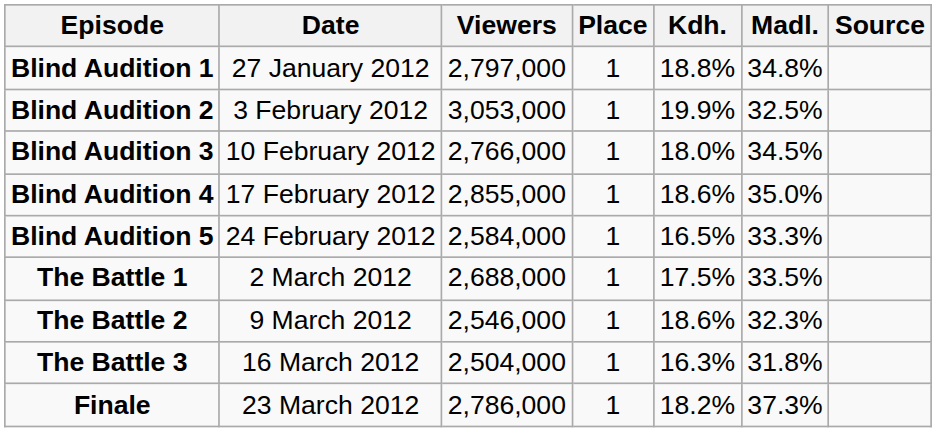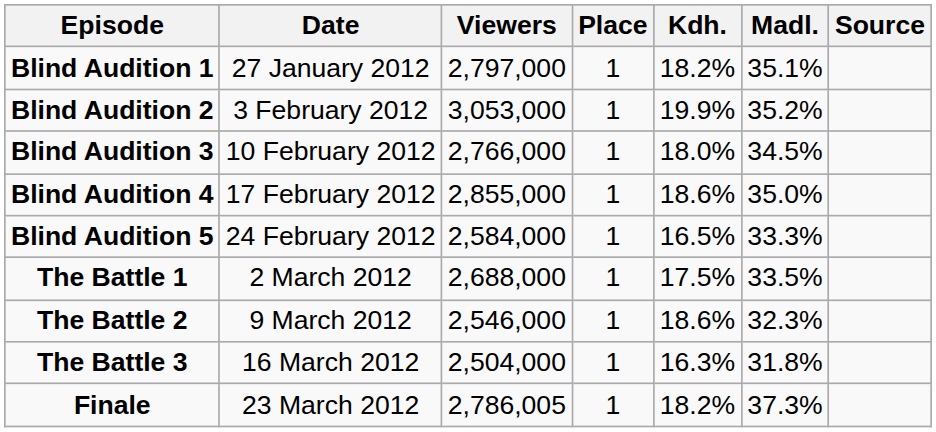Blind Audition 1 | Kdh.: 18.8% -> 18.2%
Blind Audition 1 | Madl.: 34.8% -> 35.1%
Blind Audition 2 | Madl.: 32.5% -> 35.2%
Finale | Viewers: 2,786,000 -> 2,786,005
